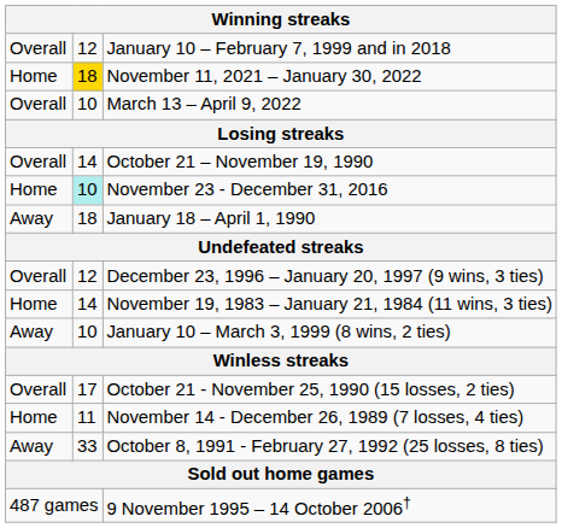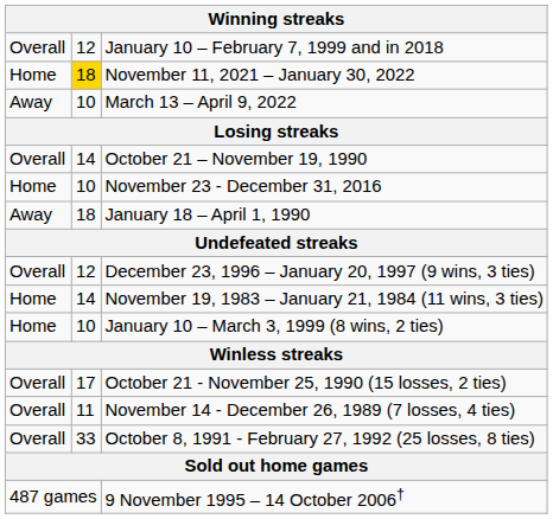March 13 – April 9, 2022 | column 1: Overall -> Away
November 23 - December 31, 2016 | column 2: paleturquoise background -> no background
January 10 – March 3, 1999 (8 wins, 2 ties) | column 1: Away -> Home
November 14 - December 26, 1989 (7 losses, 4 ties) | column 1: Home -> Overall
October 8, 1991 - February 27, 1992 (25 losses, 8 ties) | column 1: Away -> Overall
